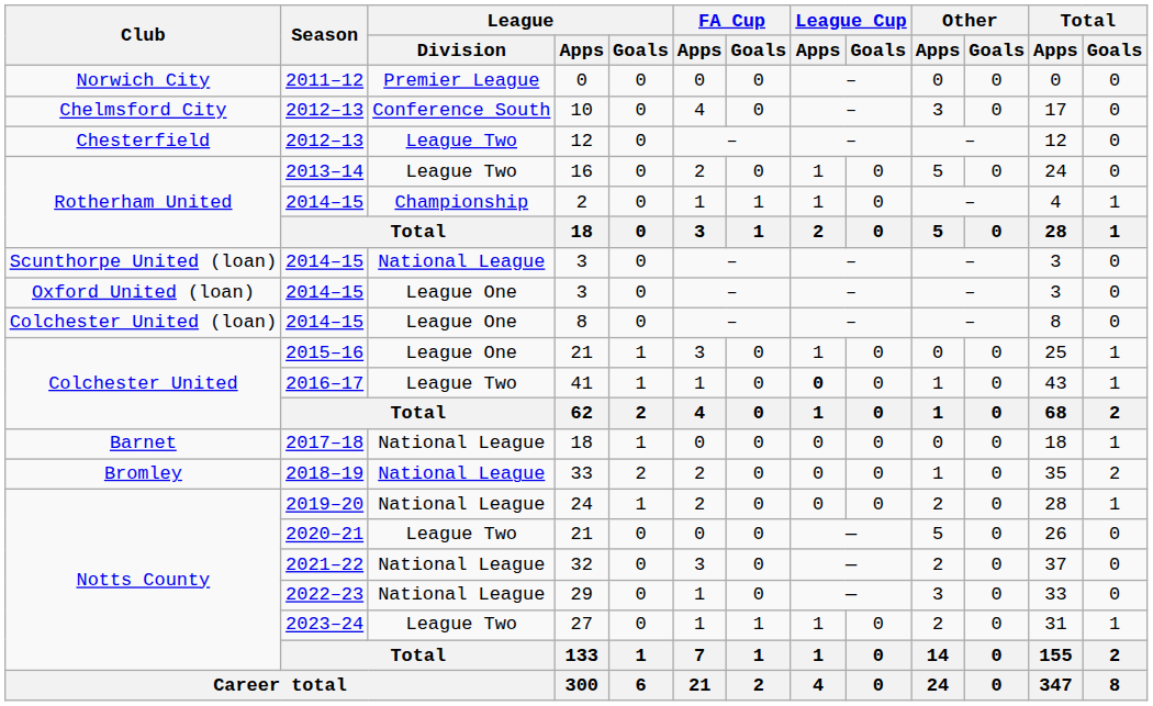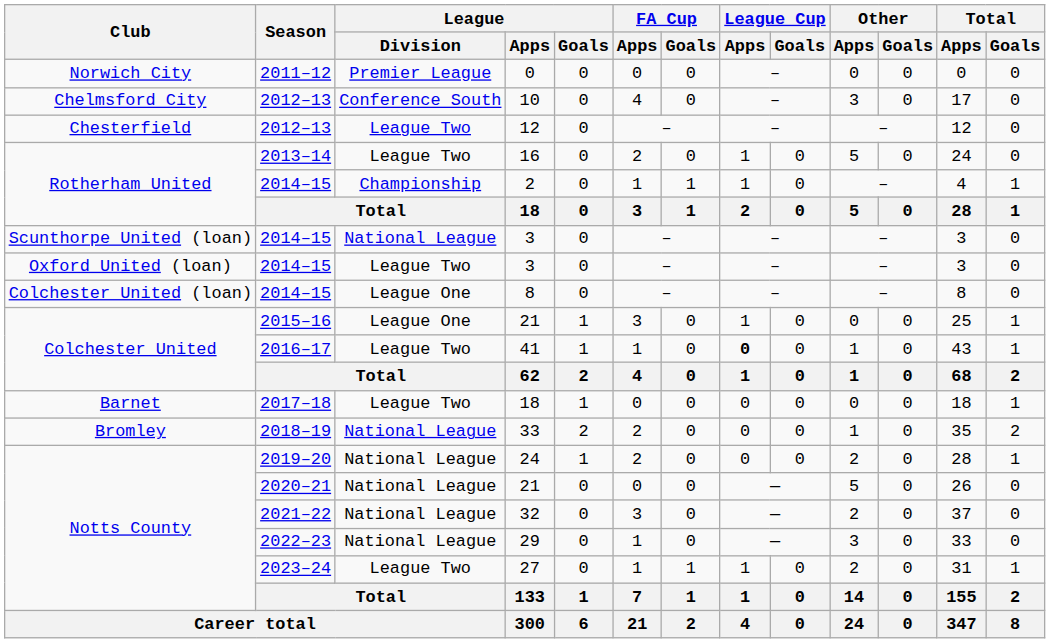Oxford United (loan) / 3 | League / Division: League One -> League Two
Barnet / 18 | League / Division: National League -> League Two
Notts County / 21 | League / Division: League Two -> National League
